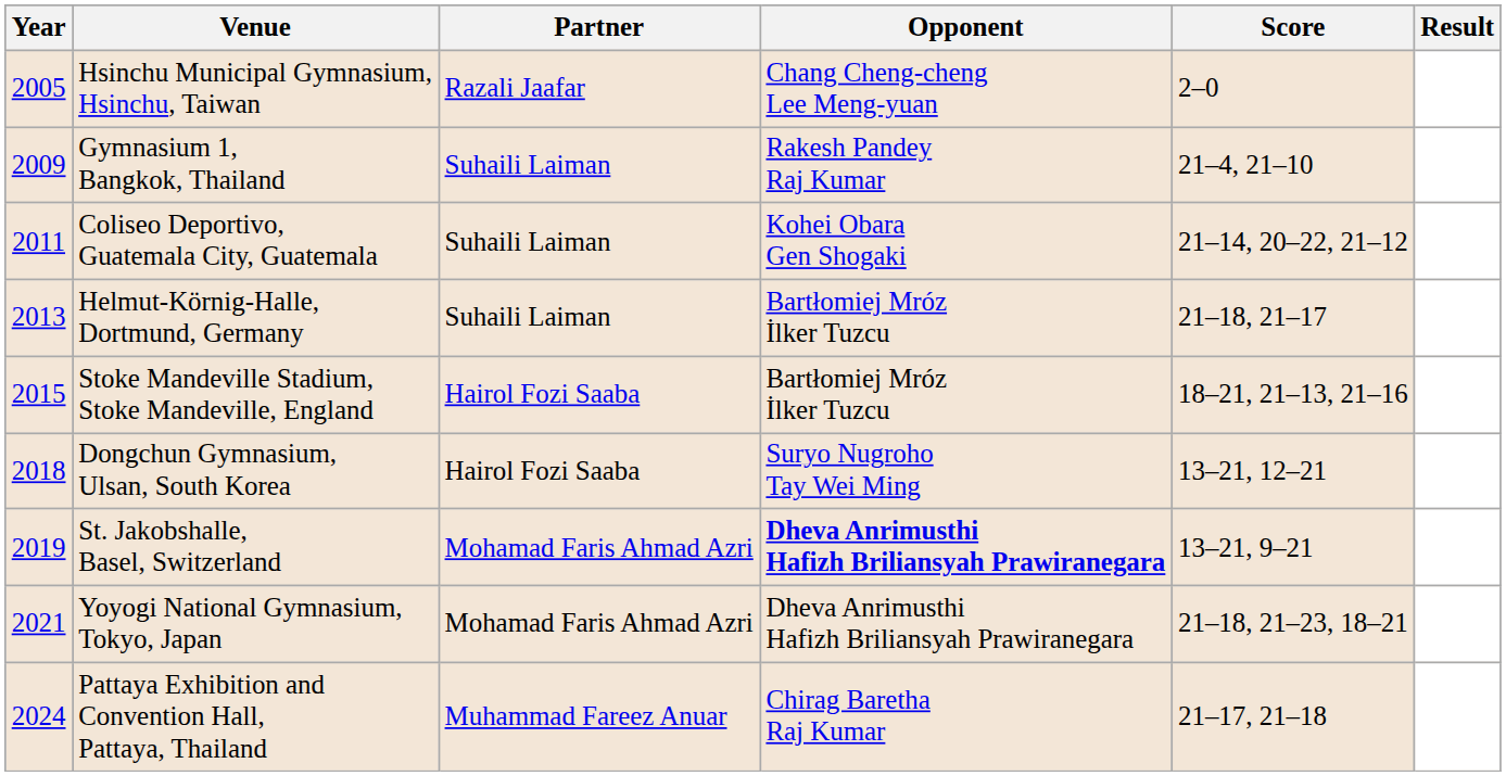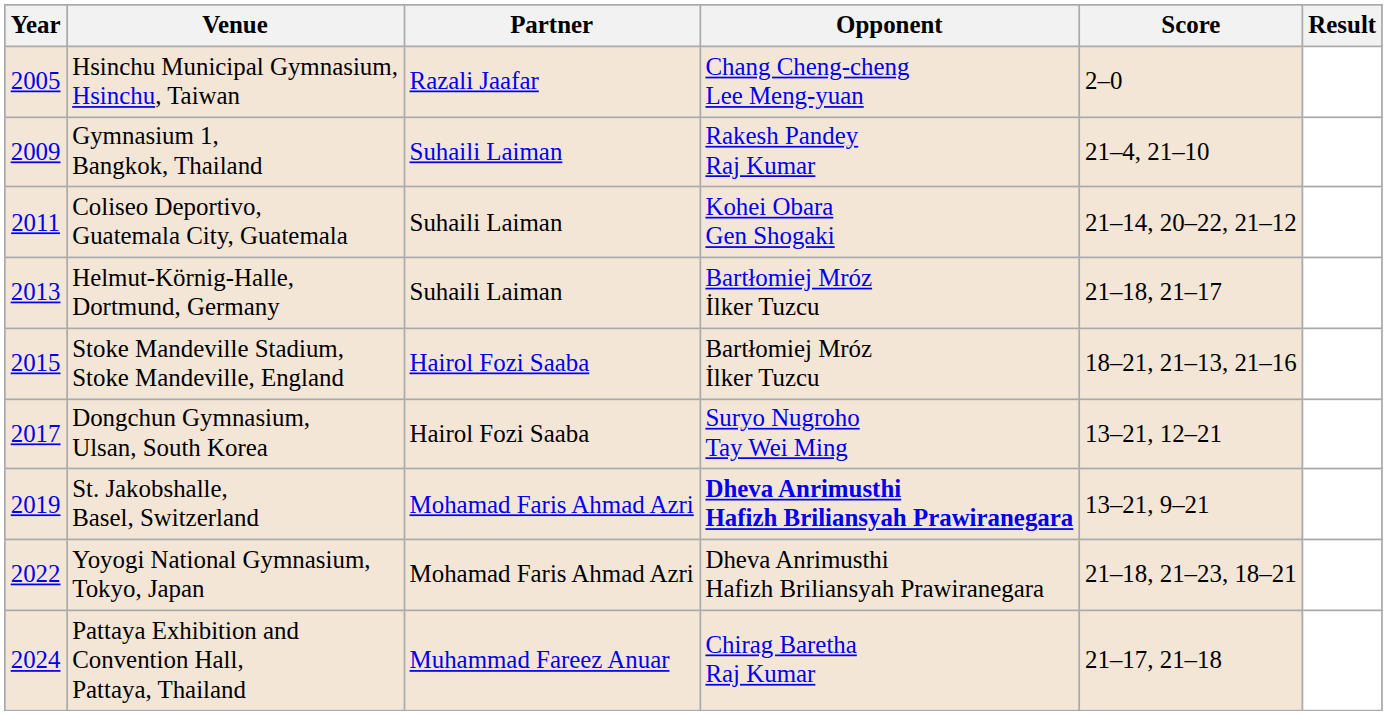Dongchun Gymnasium, Ulsan, South Korea | Year: 2018 -> 2017
Yoyogi National Gymnasium, Tokyo, Japan | Year: 2021 -> 2022
